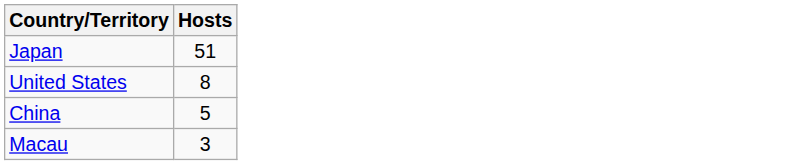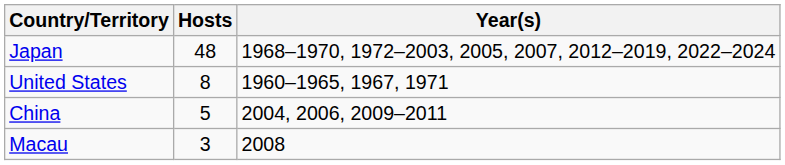+ column: Year(s) | 1968–1970, 1972–2003, 2005, 2007, 2012–2019, 2022–2024 | 1960–1965, 1967, 1971 | 2004, 2006, 2009–2011 | 2008
Japan | Hosts: 51 -> 48
